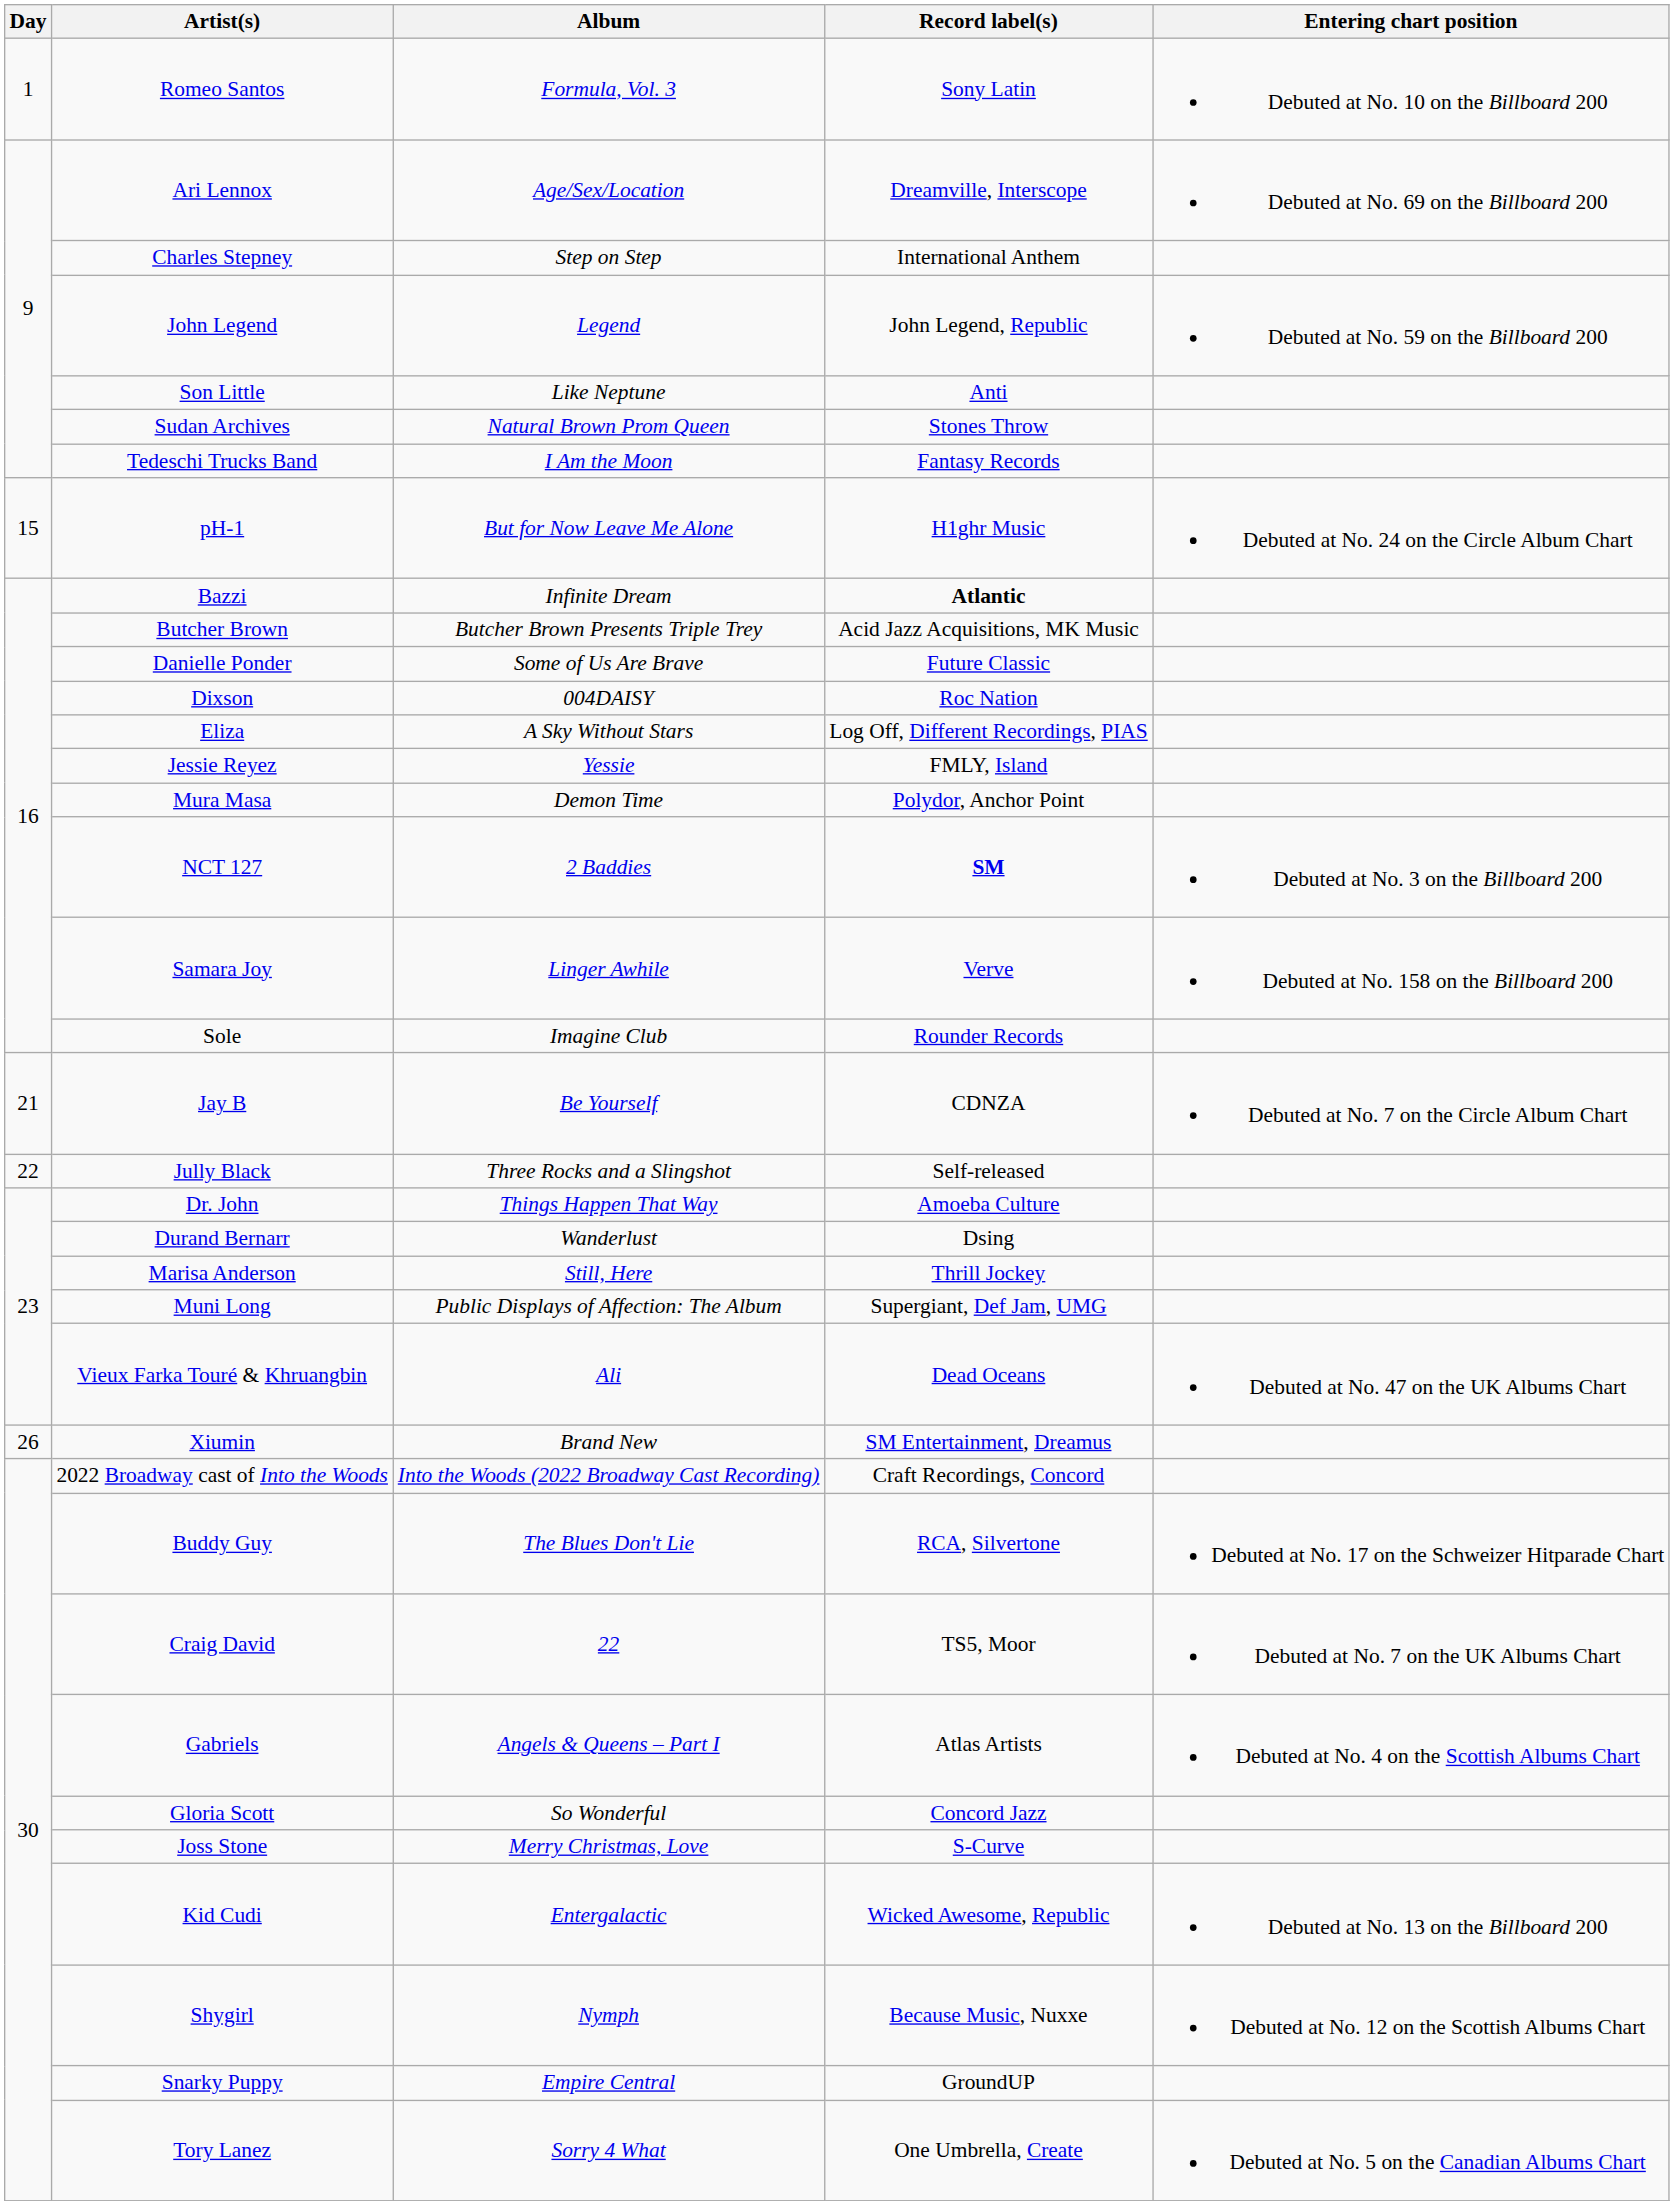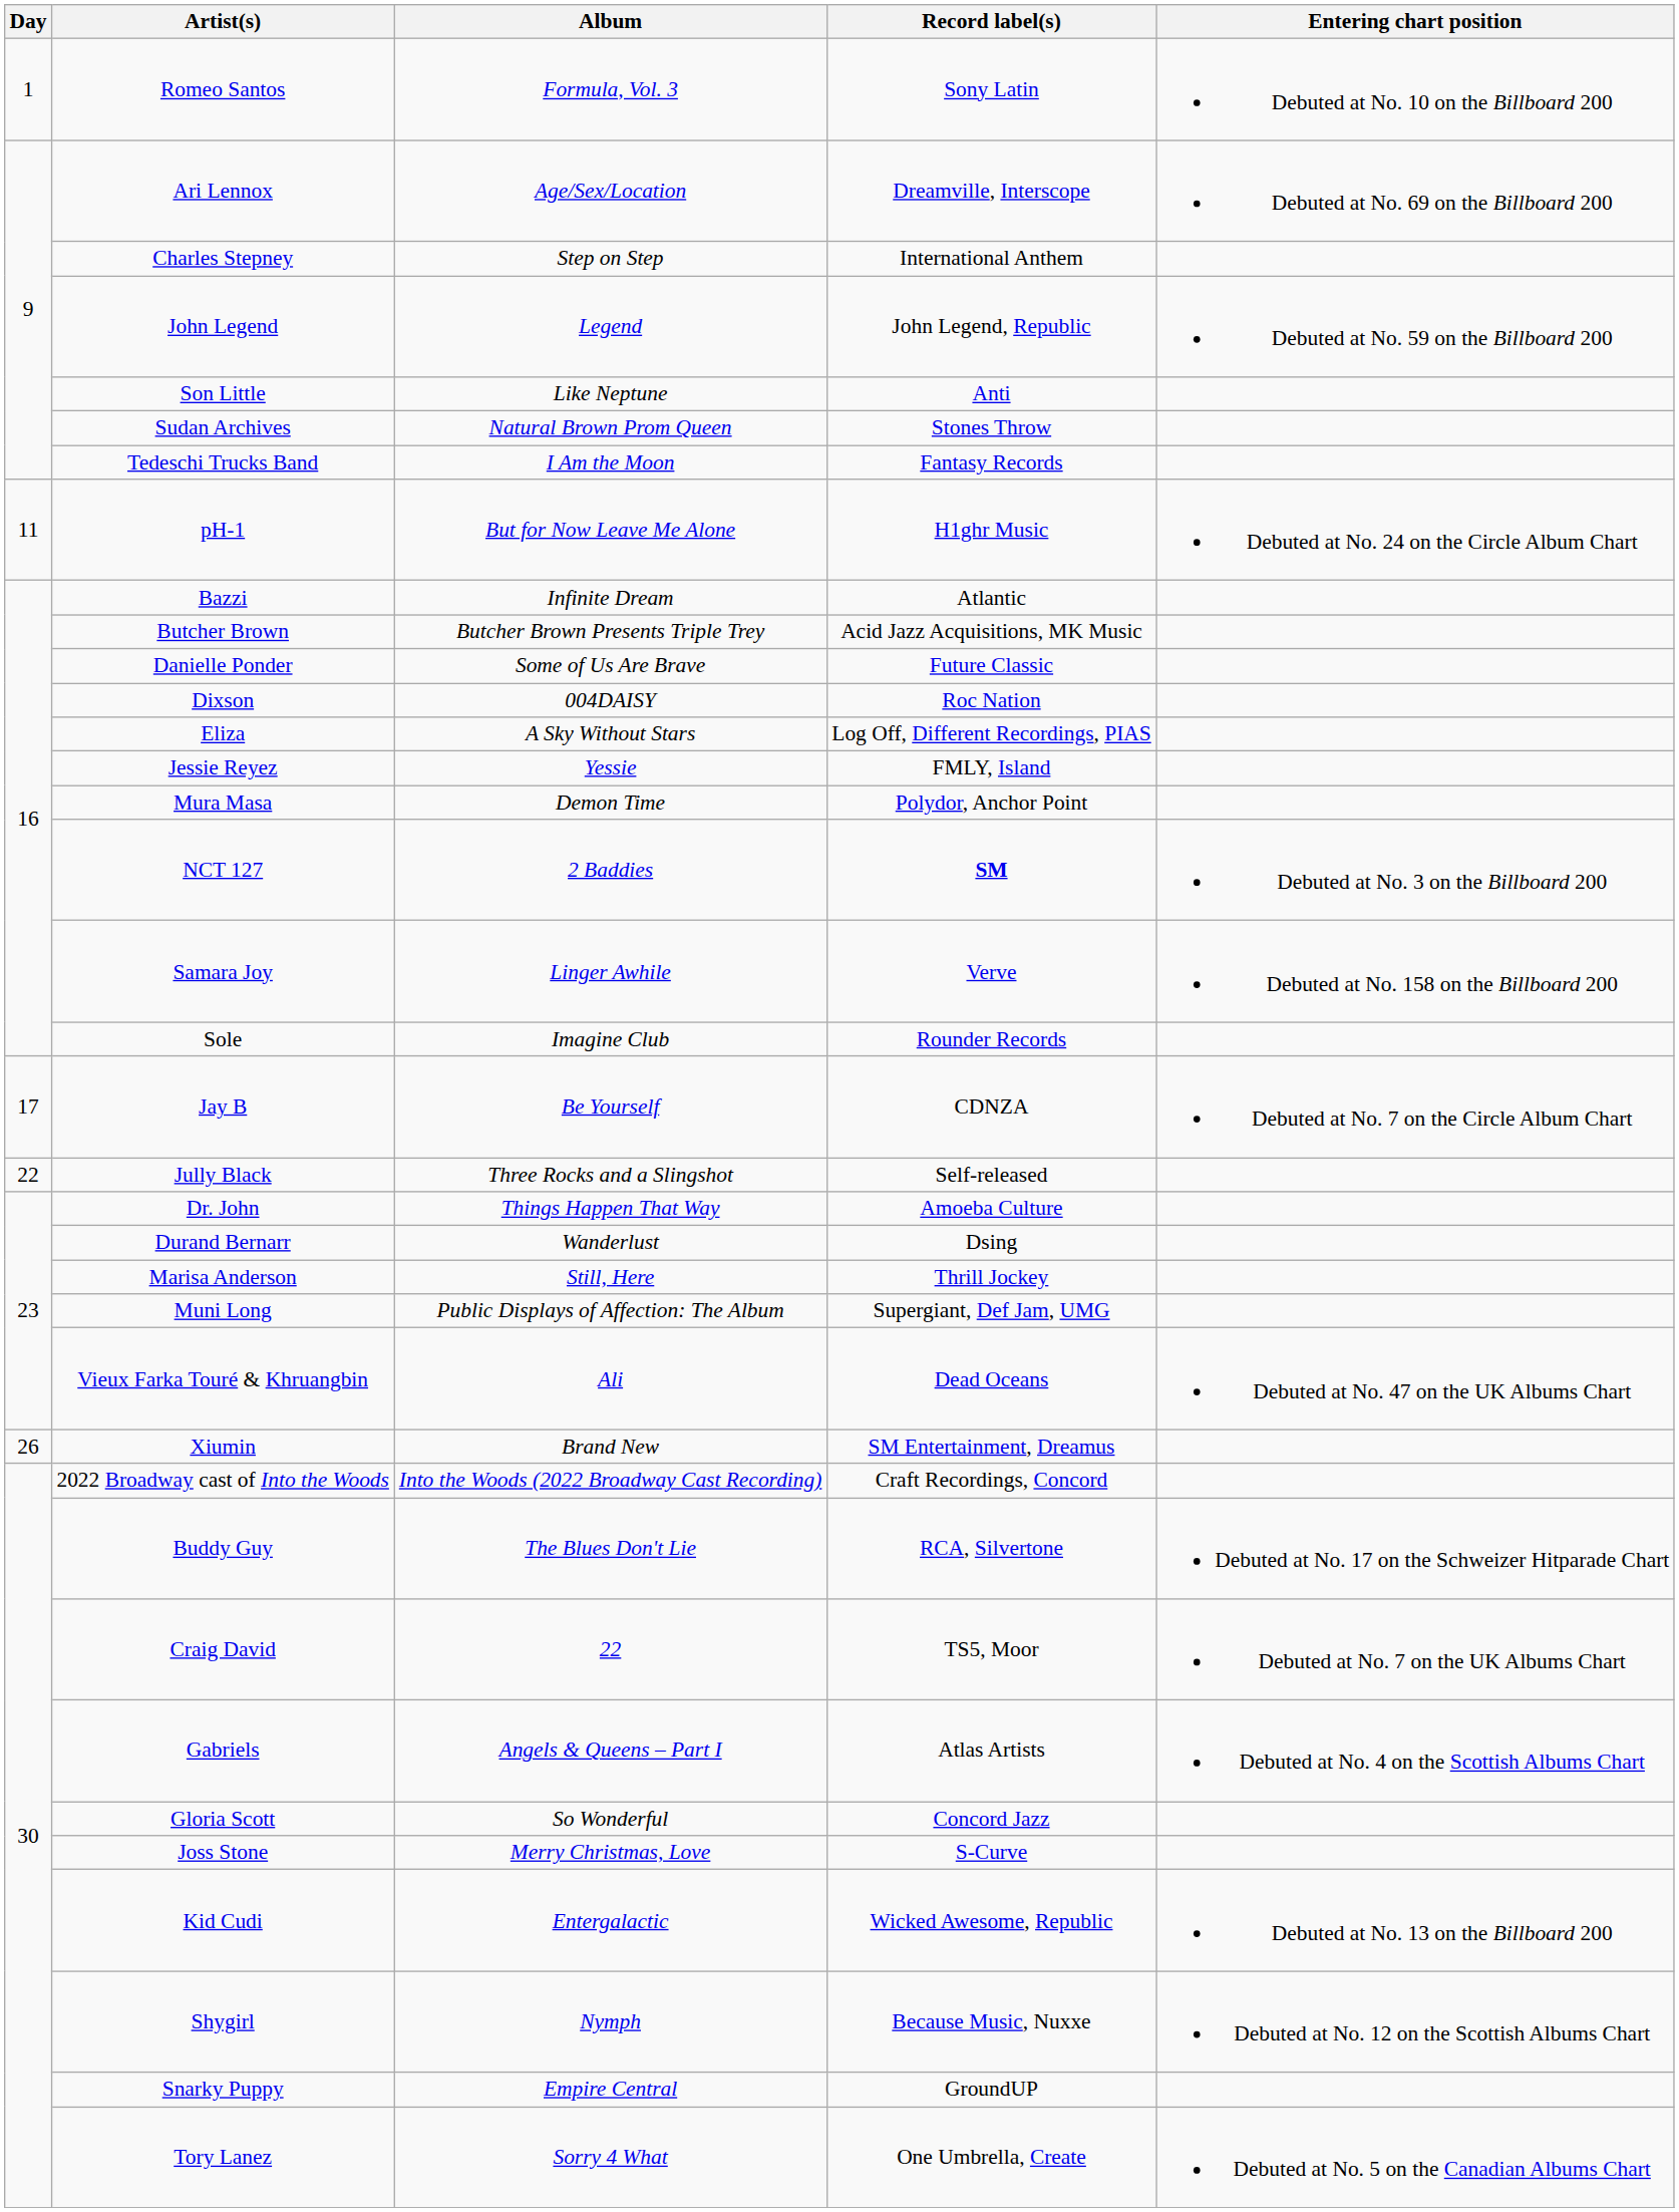pH-1 | Day: 15 -> 11
Bazzi | Record label(s): bold -> normal
Jay B | Day: 21 -> 17
